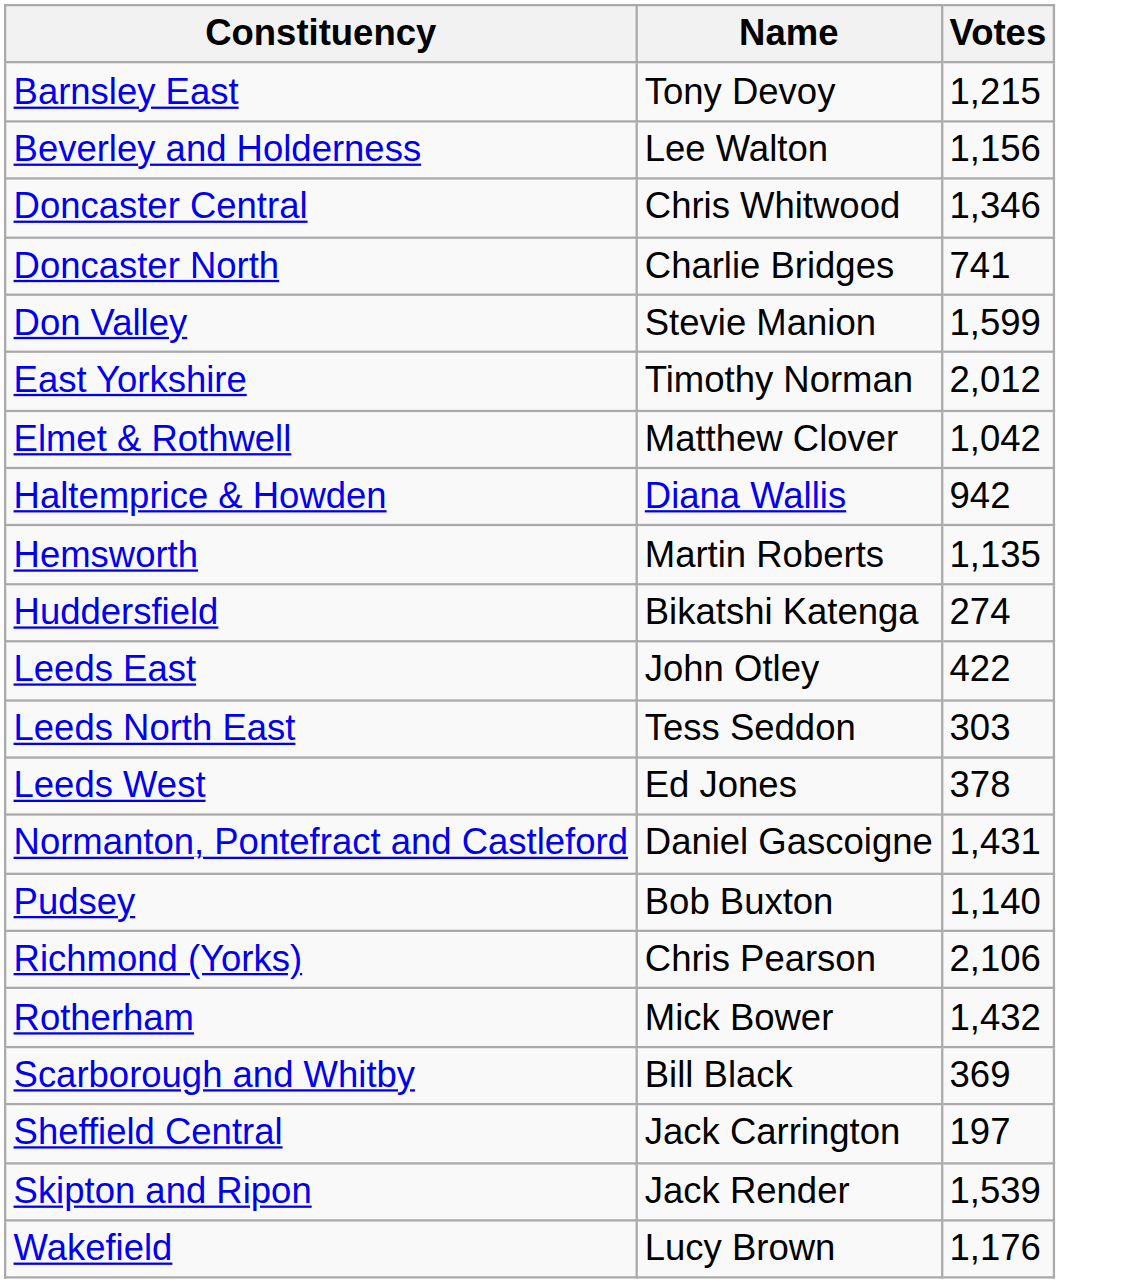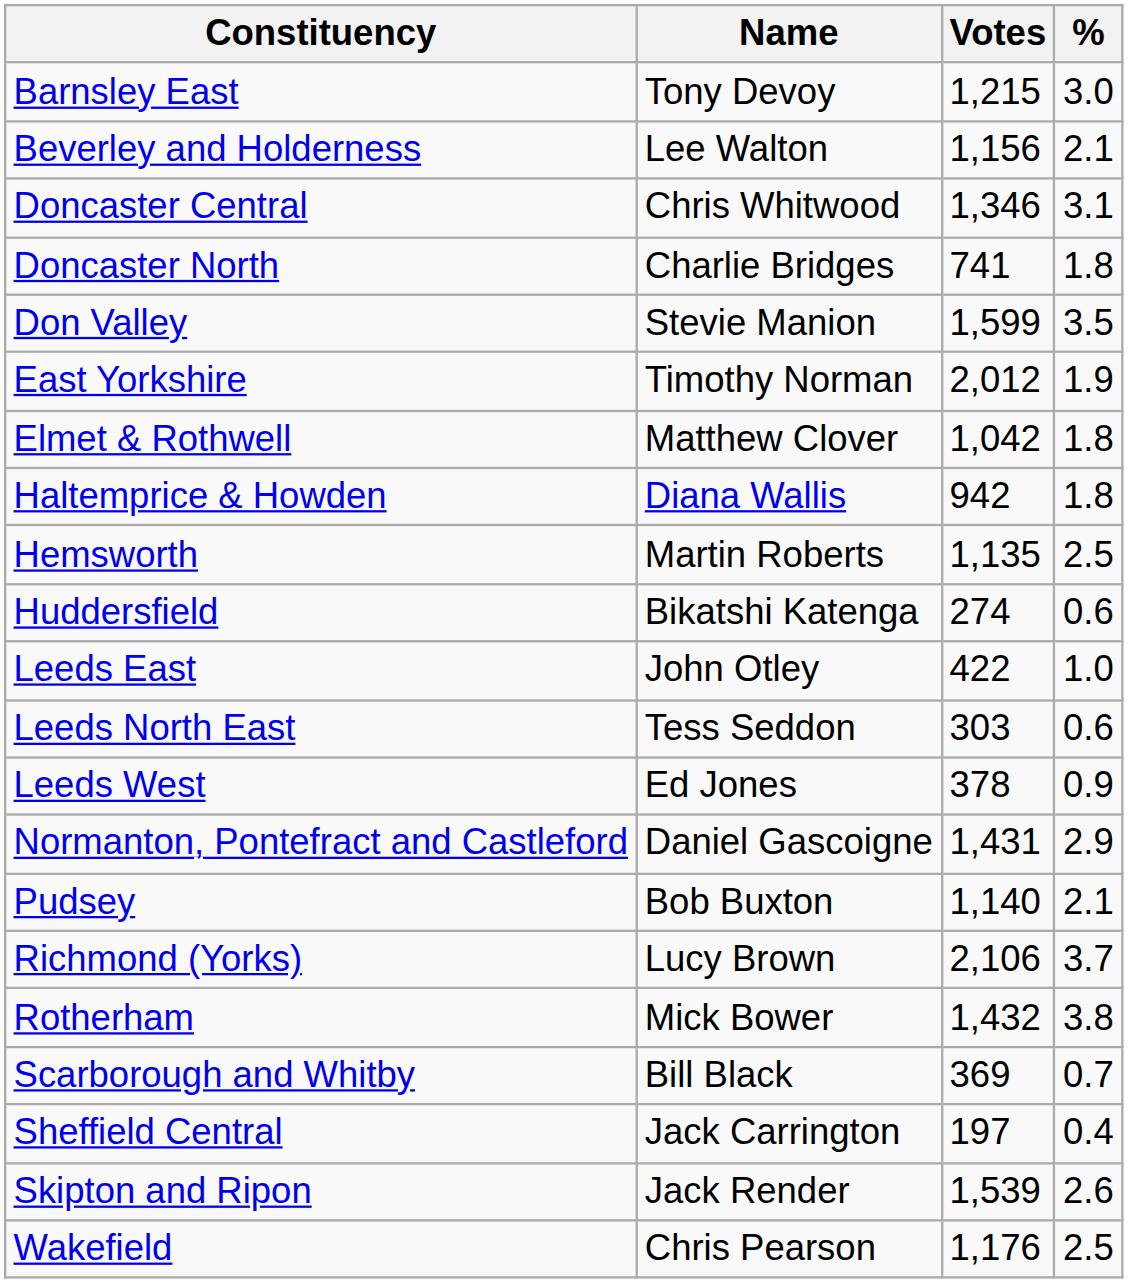+ column: % | 3.0 | 2.1 | 3.1 | 1.8 | 3.5 | 1.9 | 1.8 | 1.8 | 2.5 | 0.6 | 1.0 | 0.6 | 0.9 | 2.9 | 2.1 | 3.7 | 3.8 | 0.7 | 0.4 | 2.6 | 2.5
Richmond (Yorks) | Name: Chris Pearson -> Lucy Brown
Wakefield | Name: Lucy Brown -> Chris Pearson
